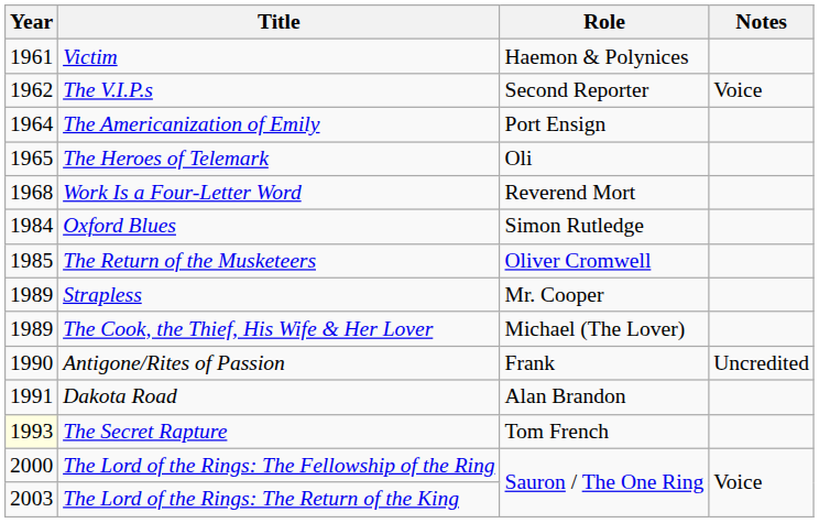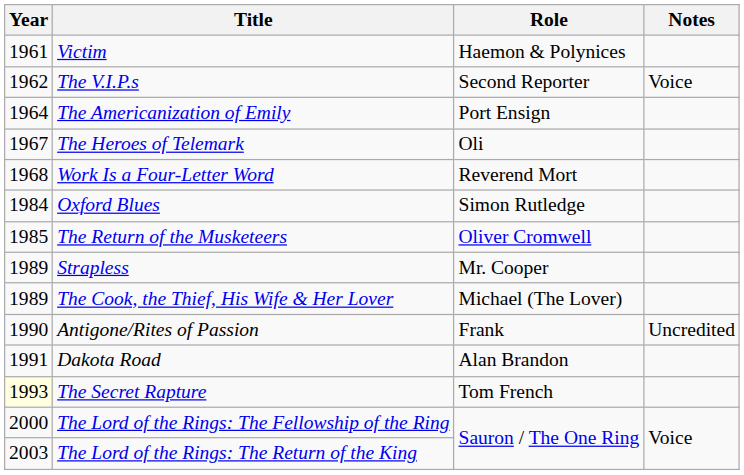The Heroes of Telemark | Year: 1965 -> 1967
